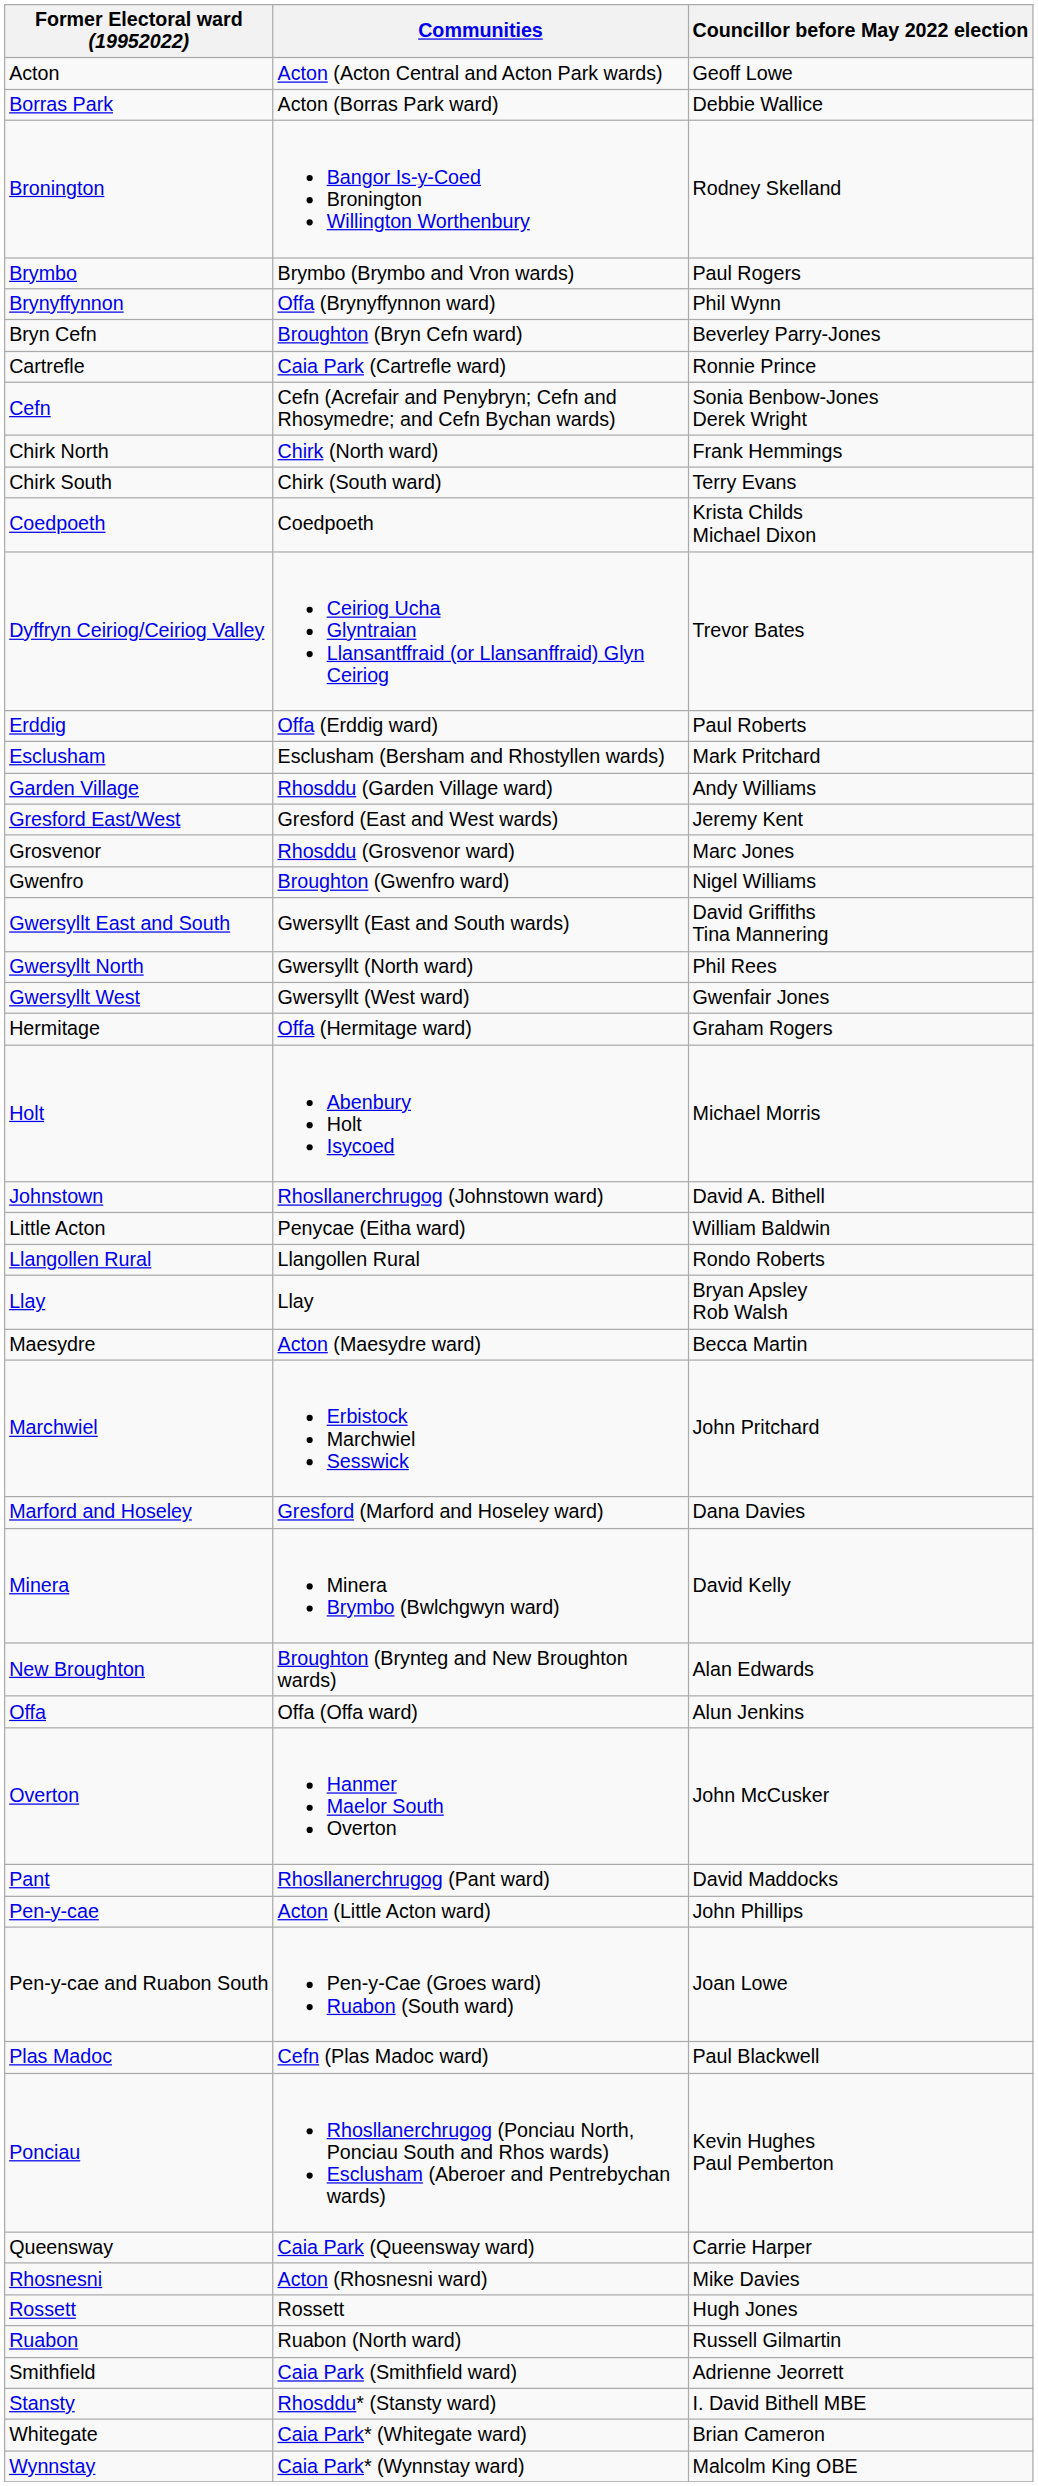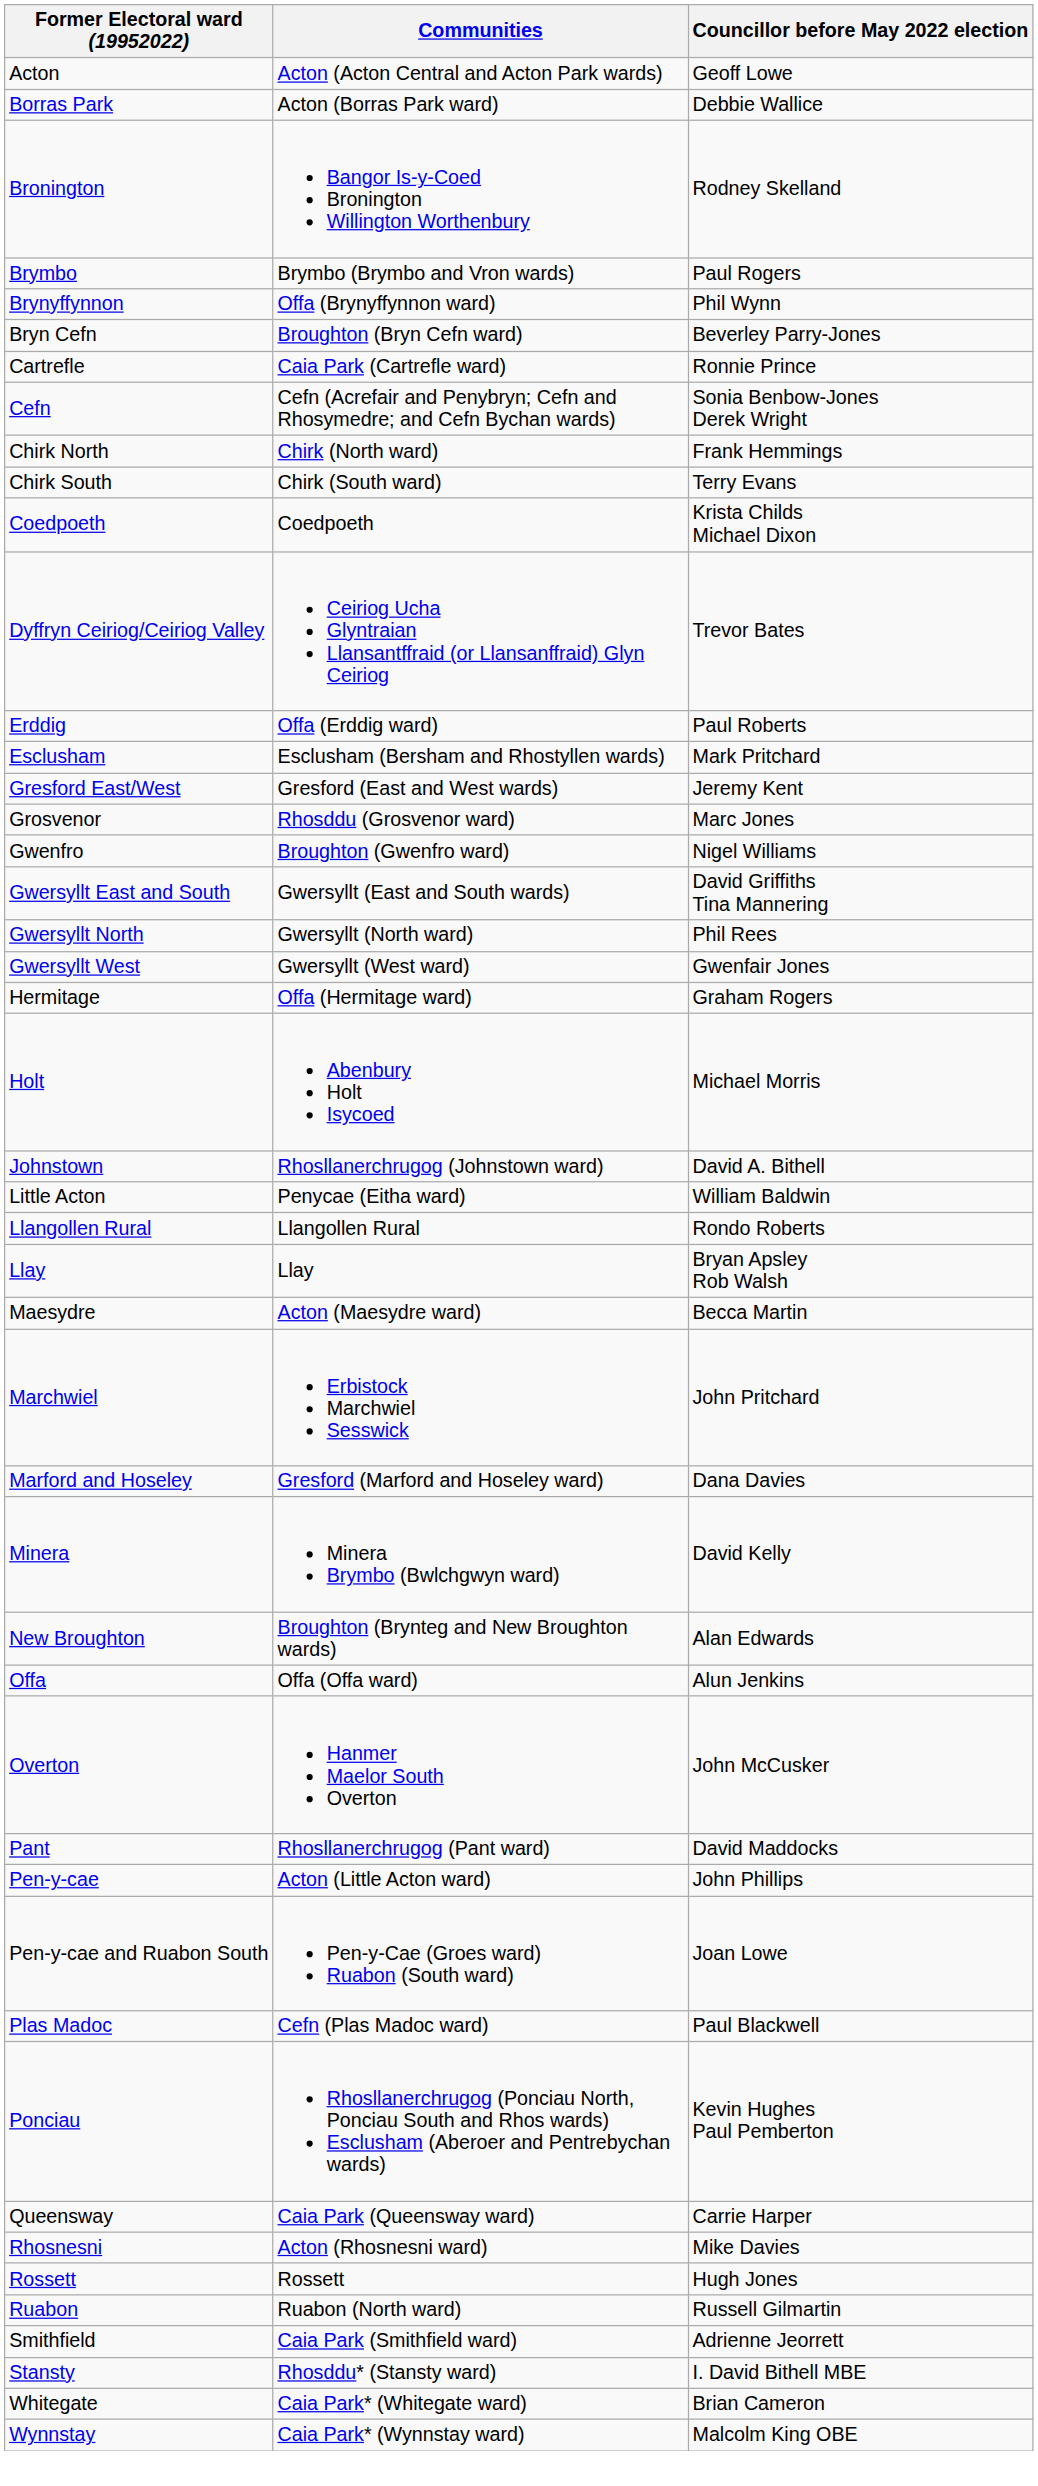- row: Garden Village | Rhosddu (Garden Village ward) | Andy Williams
